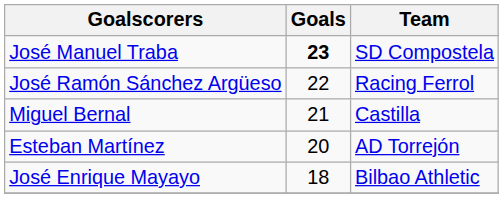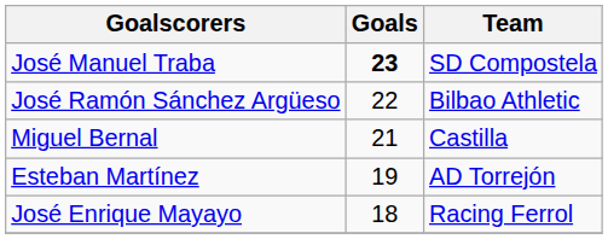José Ramón Sánchez Argüeso | Team: Racing Ferrol -> Bilbao Athletic
Esteban Martínez | Goals: 20 -> 19
José Enrique Mayayo | Team: Bilbao Athletic -> Racing Ferrol
